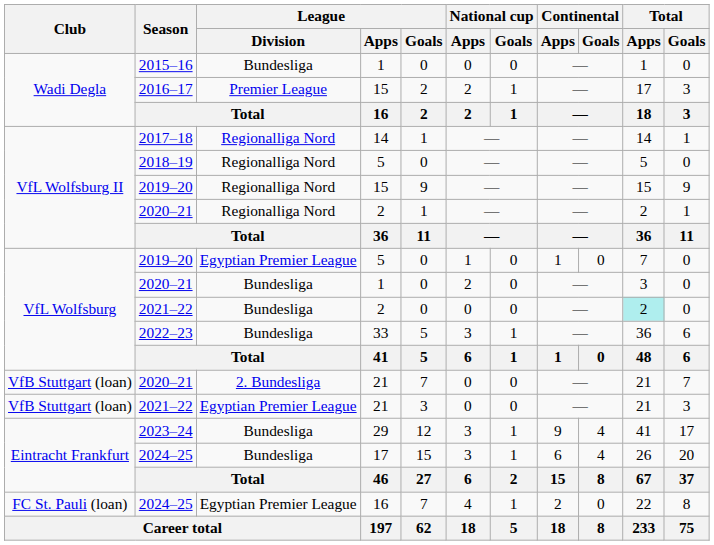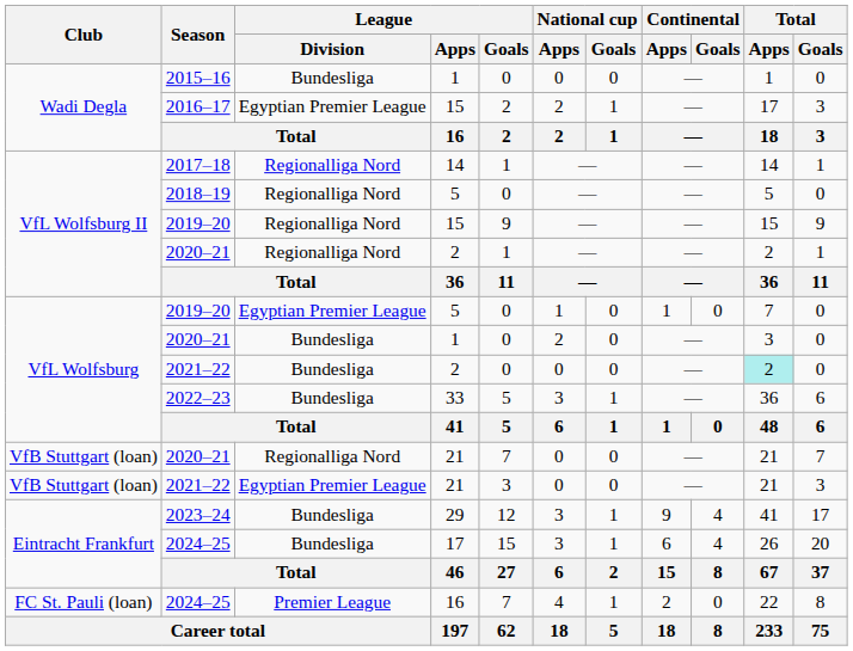2016–17 | League / Division: Premier League -> Egyptian Premier League
2020–21 / 21 | League / Division: 2. Bundesliga -> Regionalliga Nord
2024–25 / 16 | League / Division: Egyptian Premier League -> Premier League
